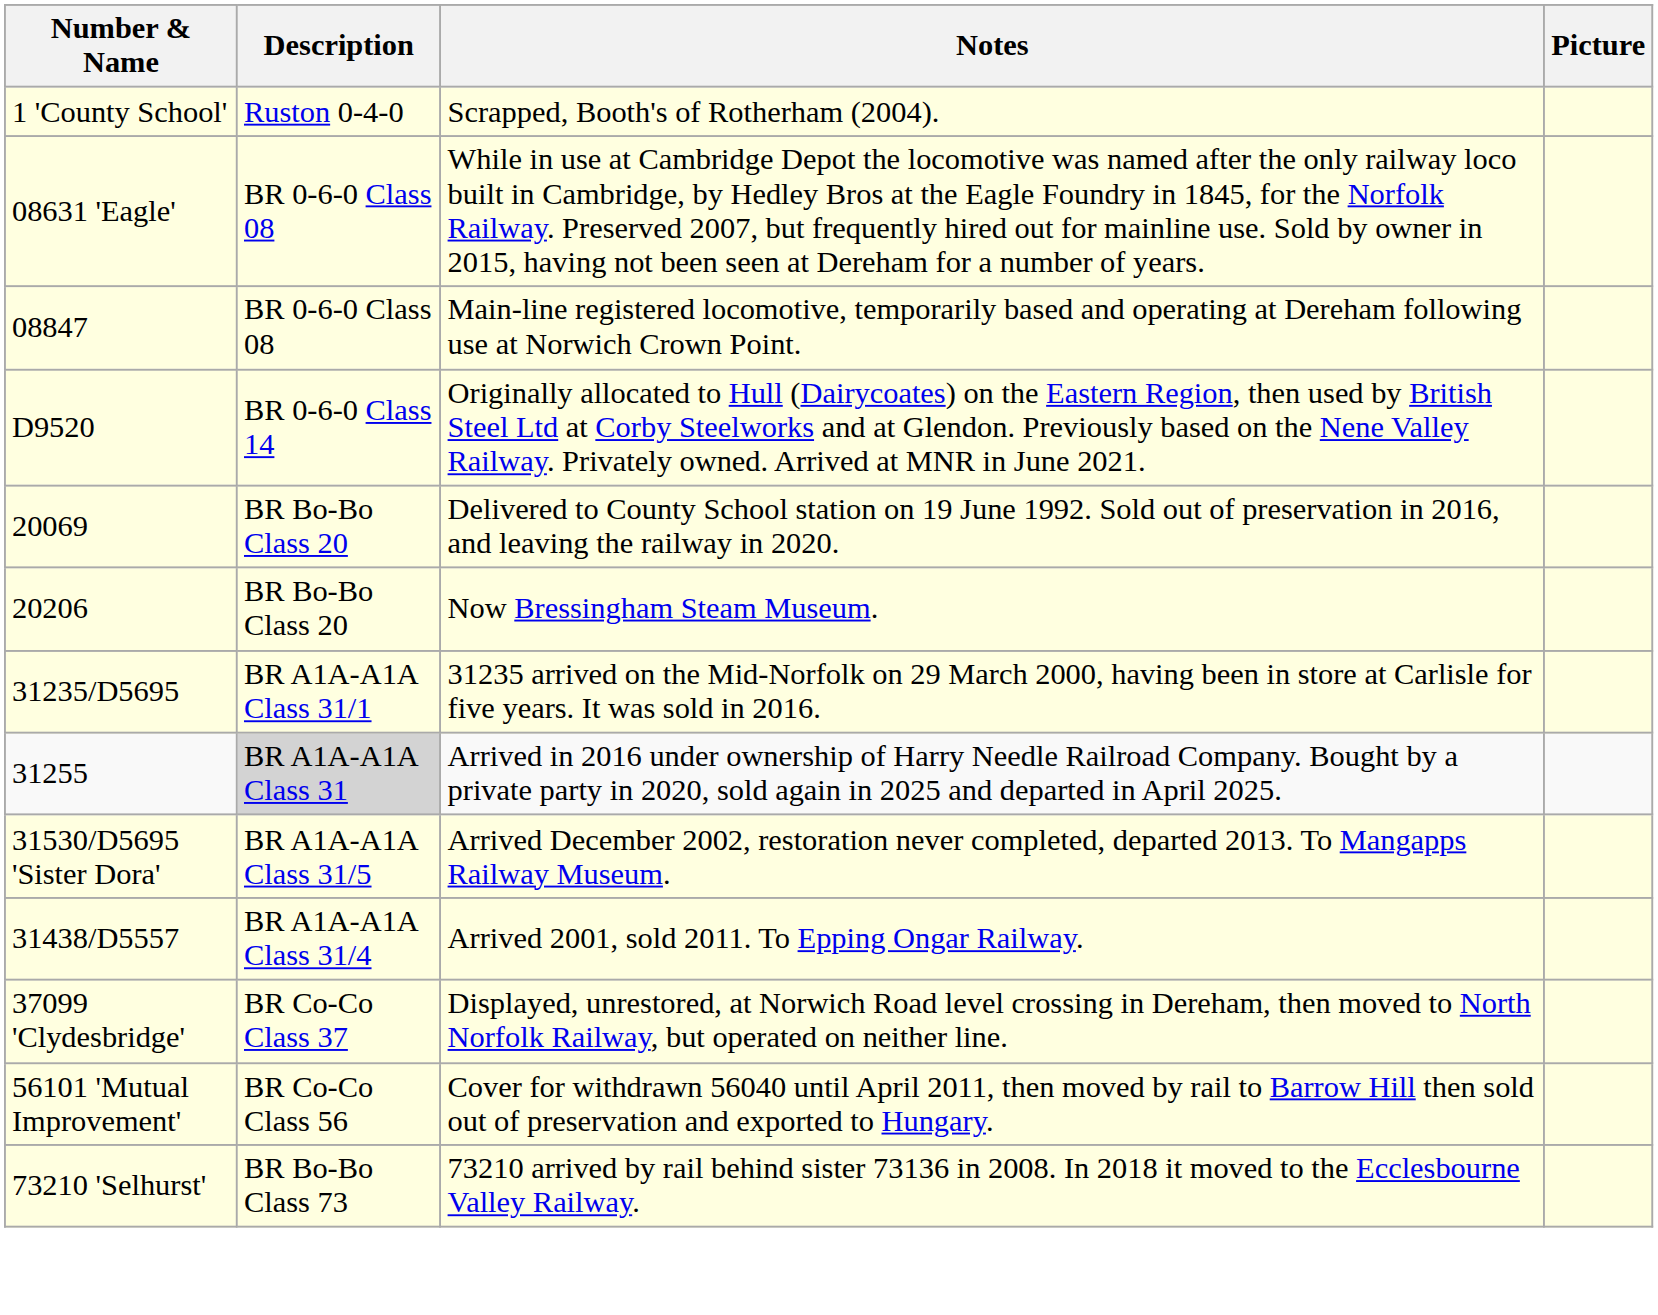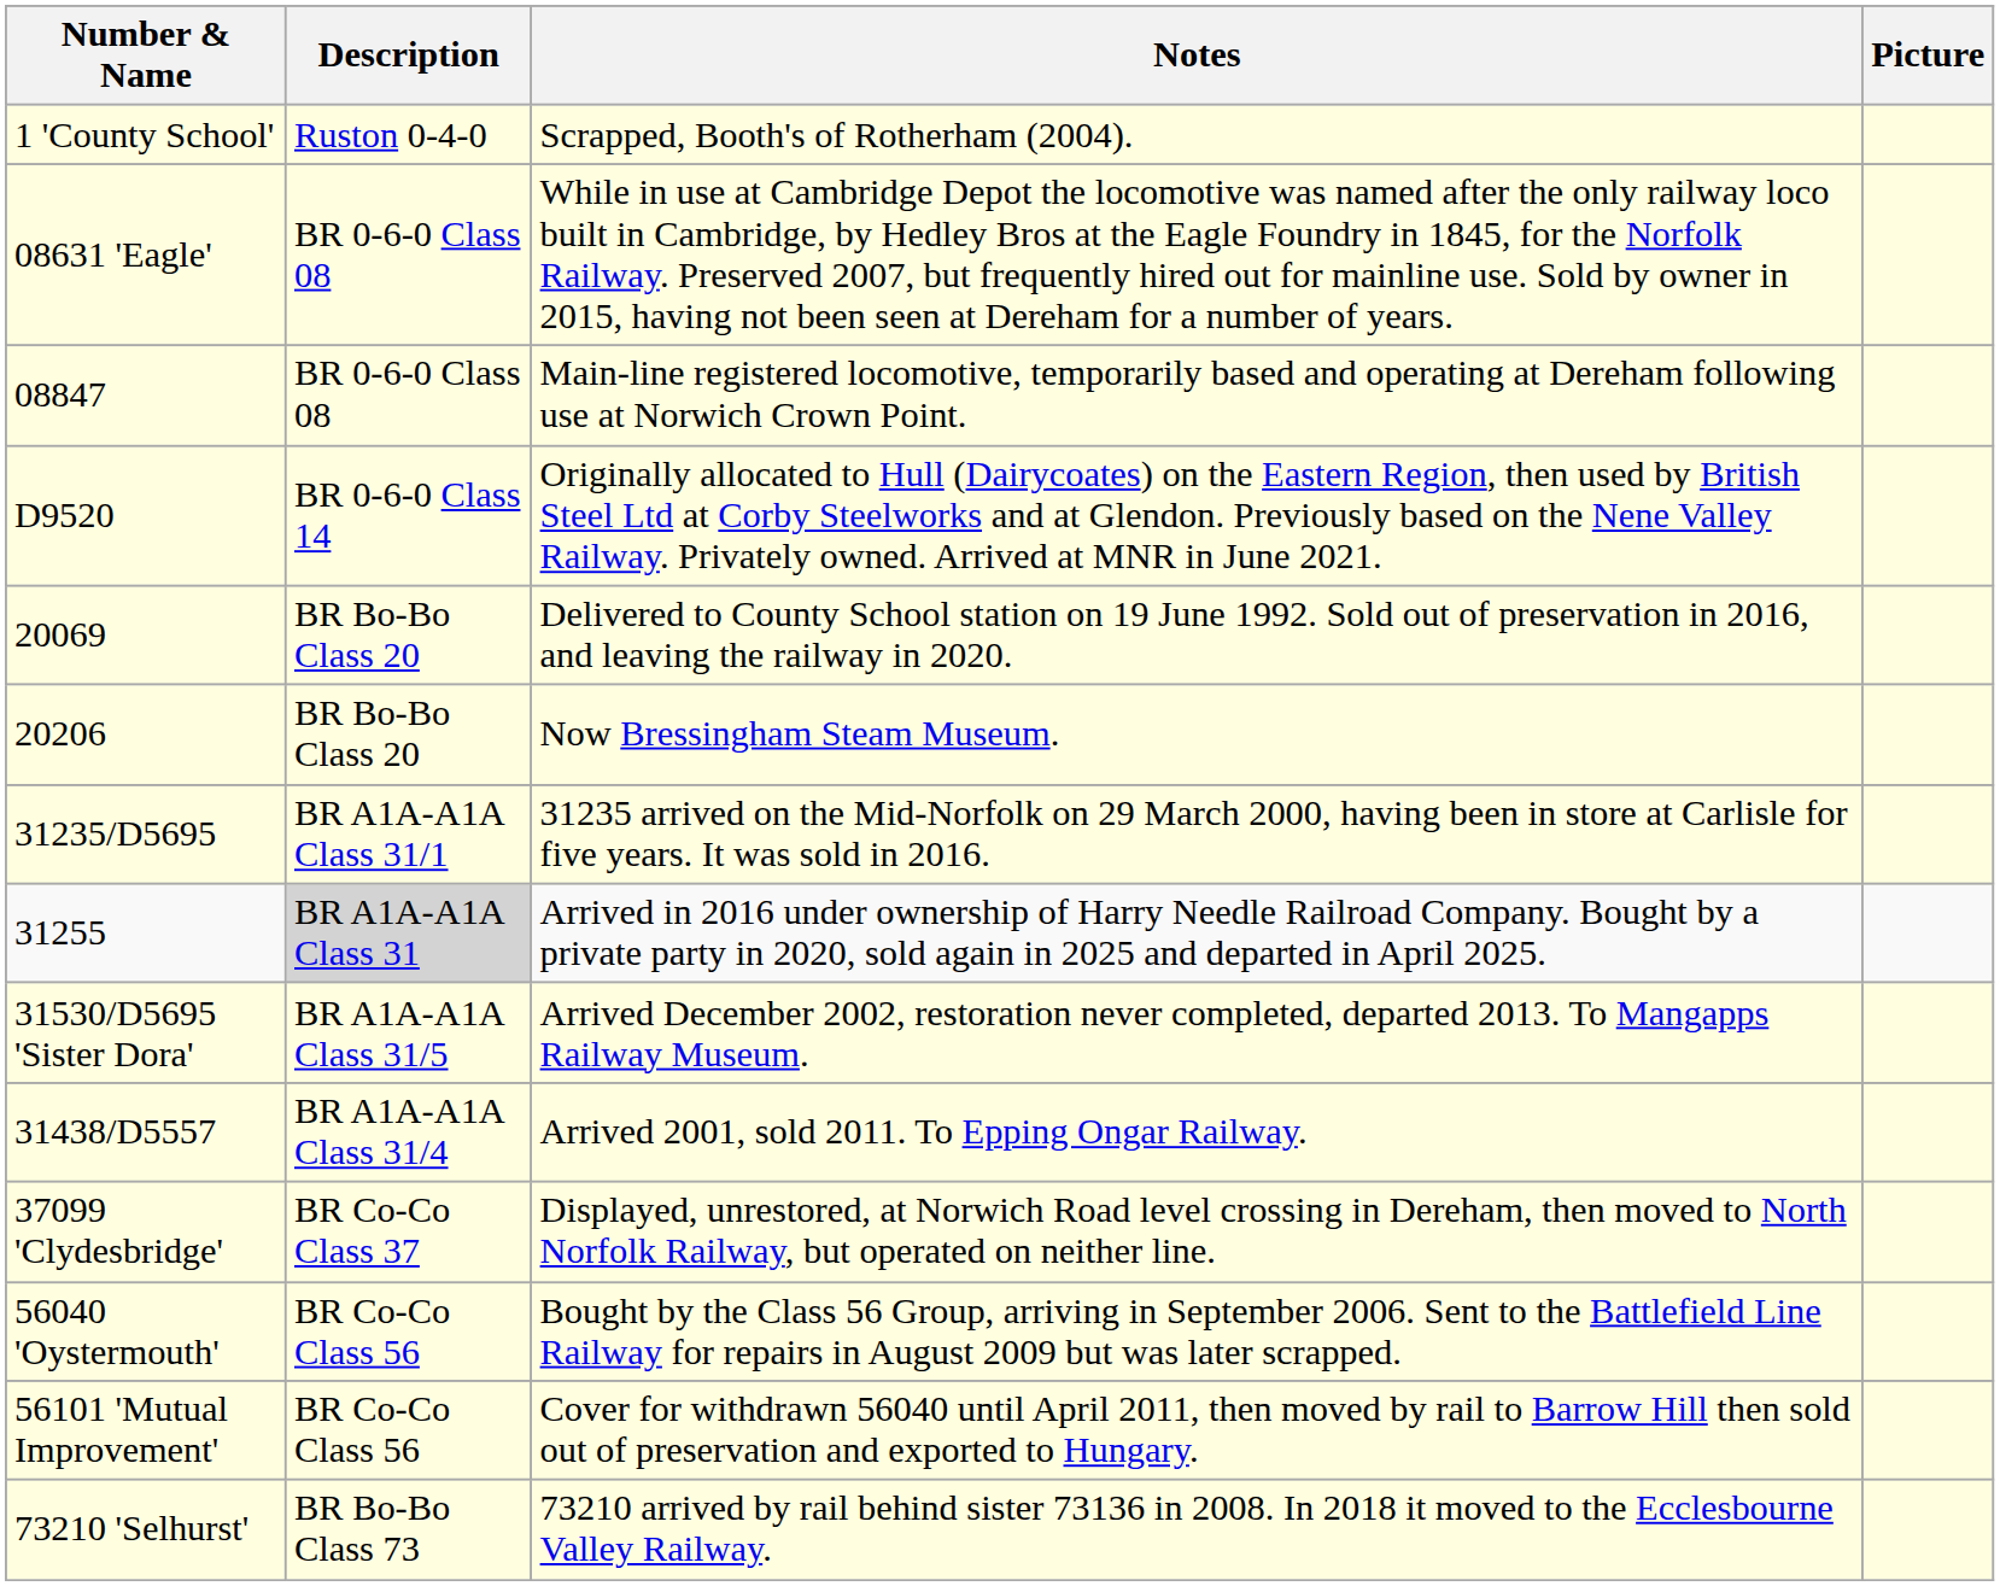+ row: 56040 'Oystermouth' | BR Co-Co Class 56 | Bought by the Class 56 Group, arriving in September 2006. Sent to the Battlefield Line Railway for repairs in August 2009 but was later scrapped.
